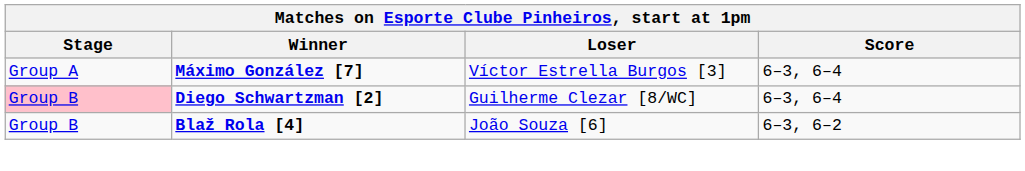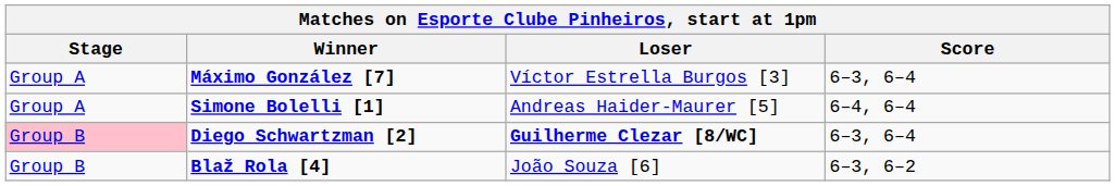+ row: Group A | Simone Bolelli [1] | Andreas Haider-Maurer [5] | 6–4, 6–4
Diego Schwartzman [2] | Loser: normal -> bold
